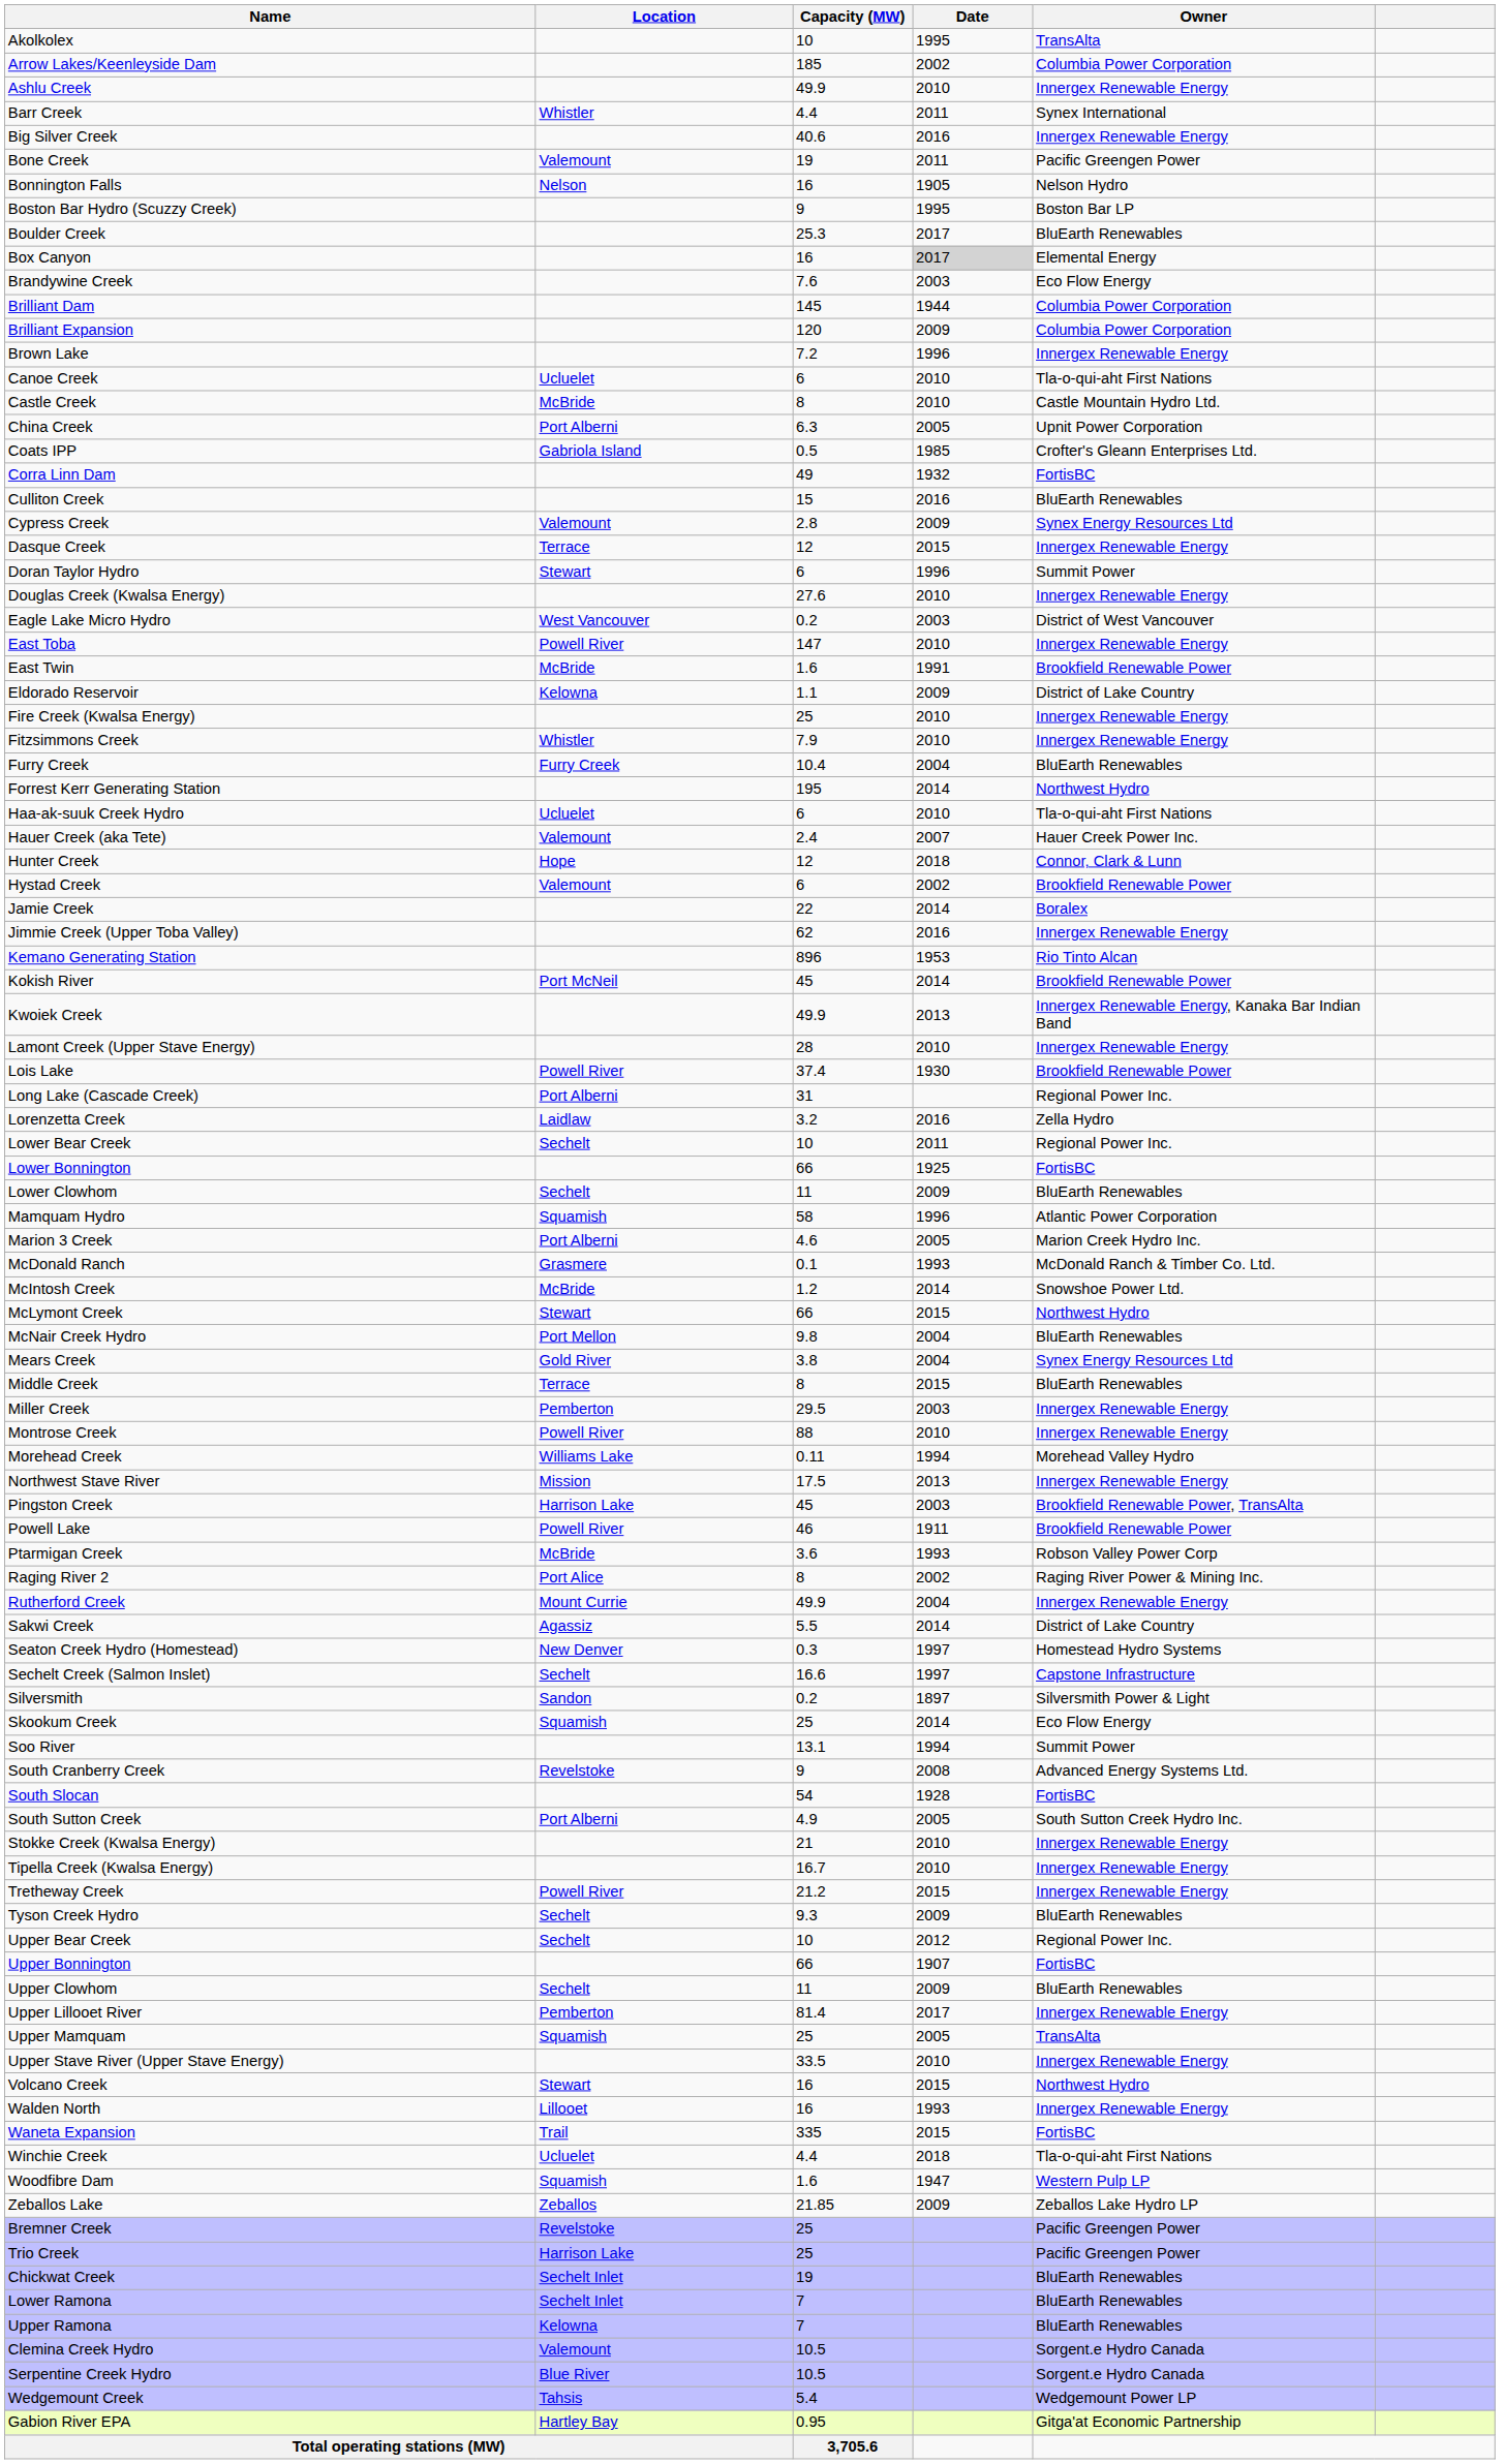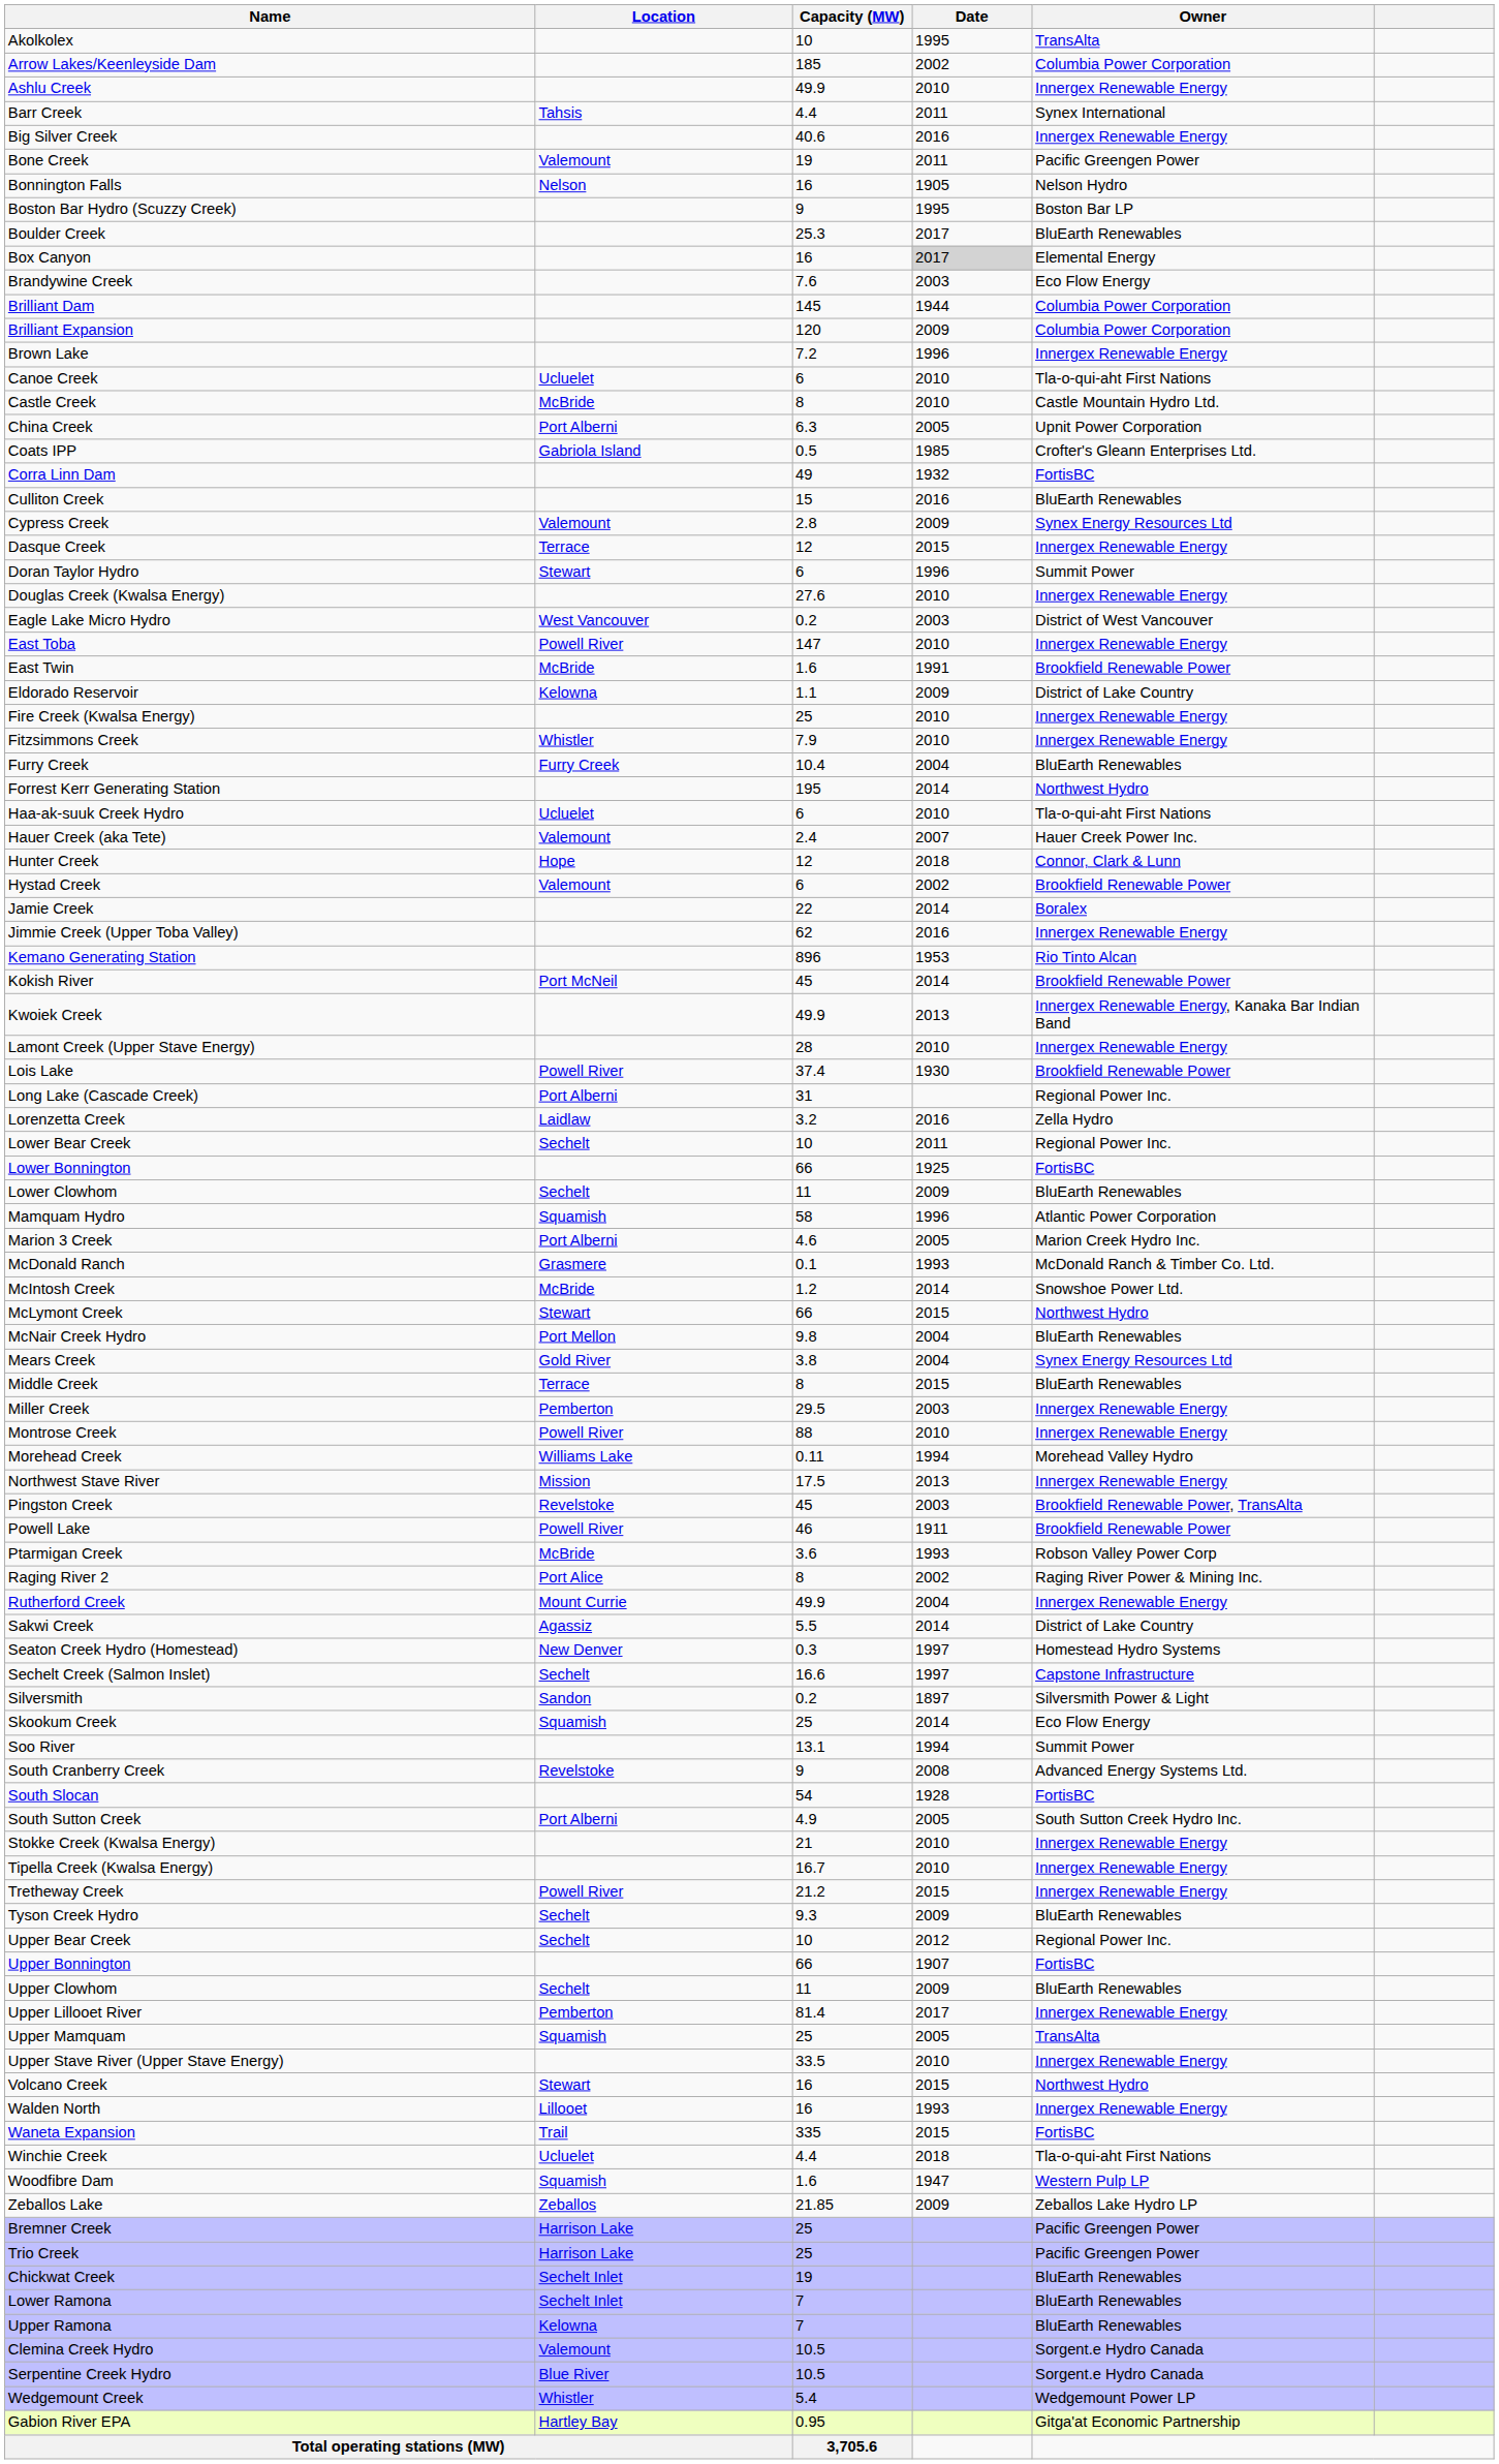Barr Creek | Location: Whistler -> Tahsis
Pingston Creek | Location: Harrison Lake -> Revelstoke
Bremner Creek | Location: Revelstoke -> Harrison Lake
Wedgemount Creek | Location: Tahsis -> Whistler
